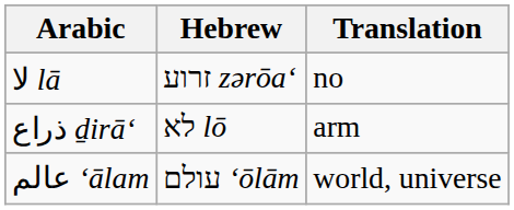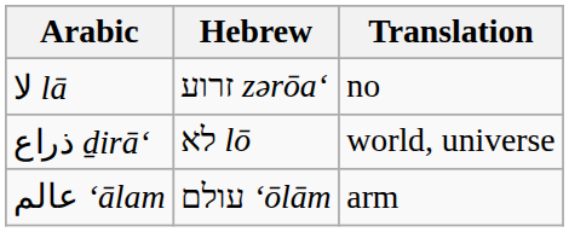ذراع ḏirāʻ | Translation: arm -> world, universe
عالم ʻālam | Translation: world, universe -> arm
